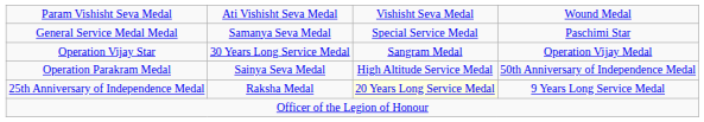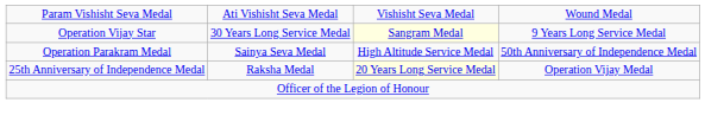- row: General Service Medal Medal | Samanya Seva Medal | Special Service Medal | Paschimi Star
Operation Vijay Star | column 3: no background -> lightyellow background
Operation Vijay Star | column 4: Operation Vijay Medal -> 9 Years Long Service Medal
25th Anniversary of Independence Medal | column 4: 9 Years Long Service Medal -> Operation Vijay Medal
